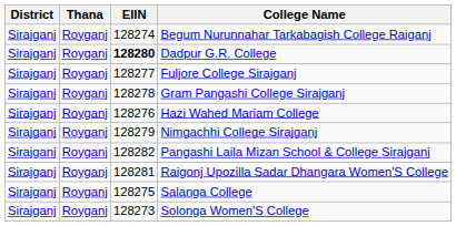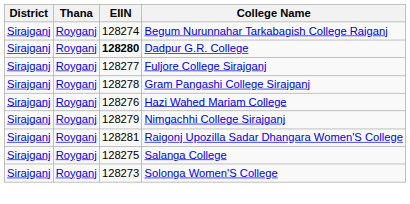- row: Sirajganj | Royganj | 128282 | Pangashi Laila Mizan School & College Sirajganj
